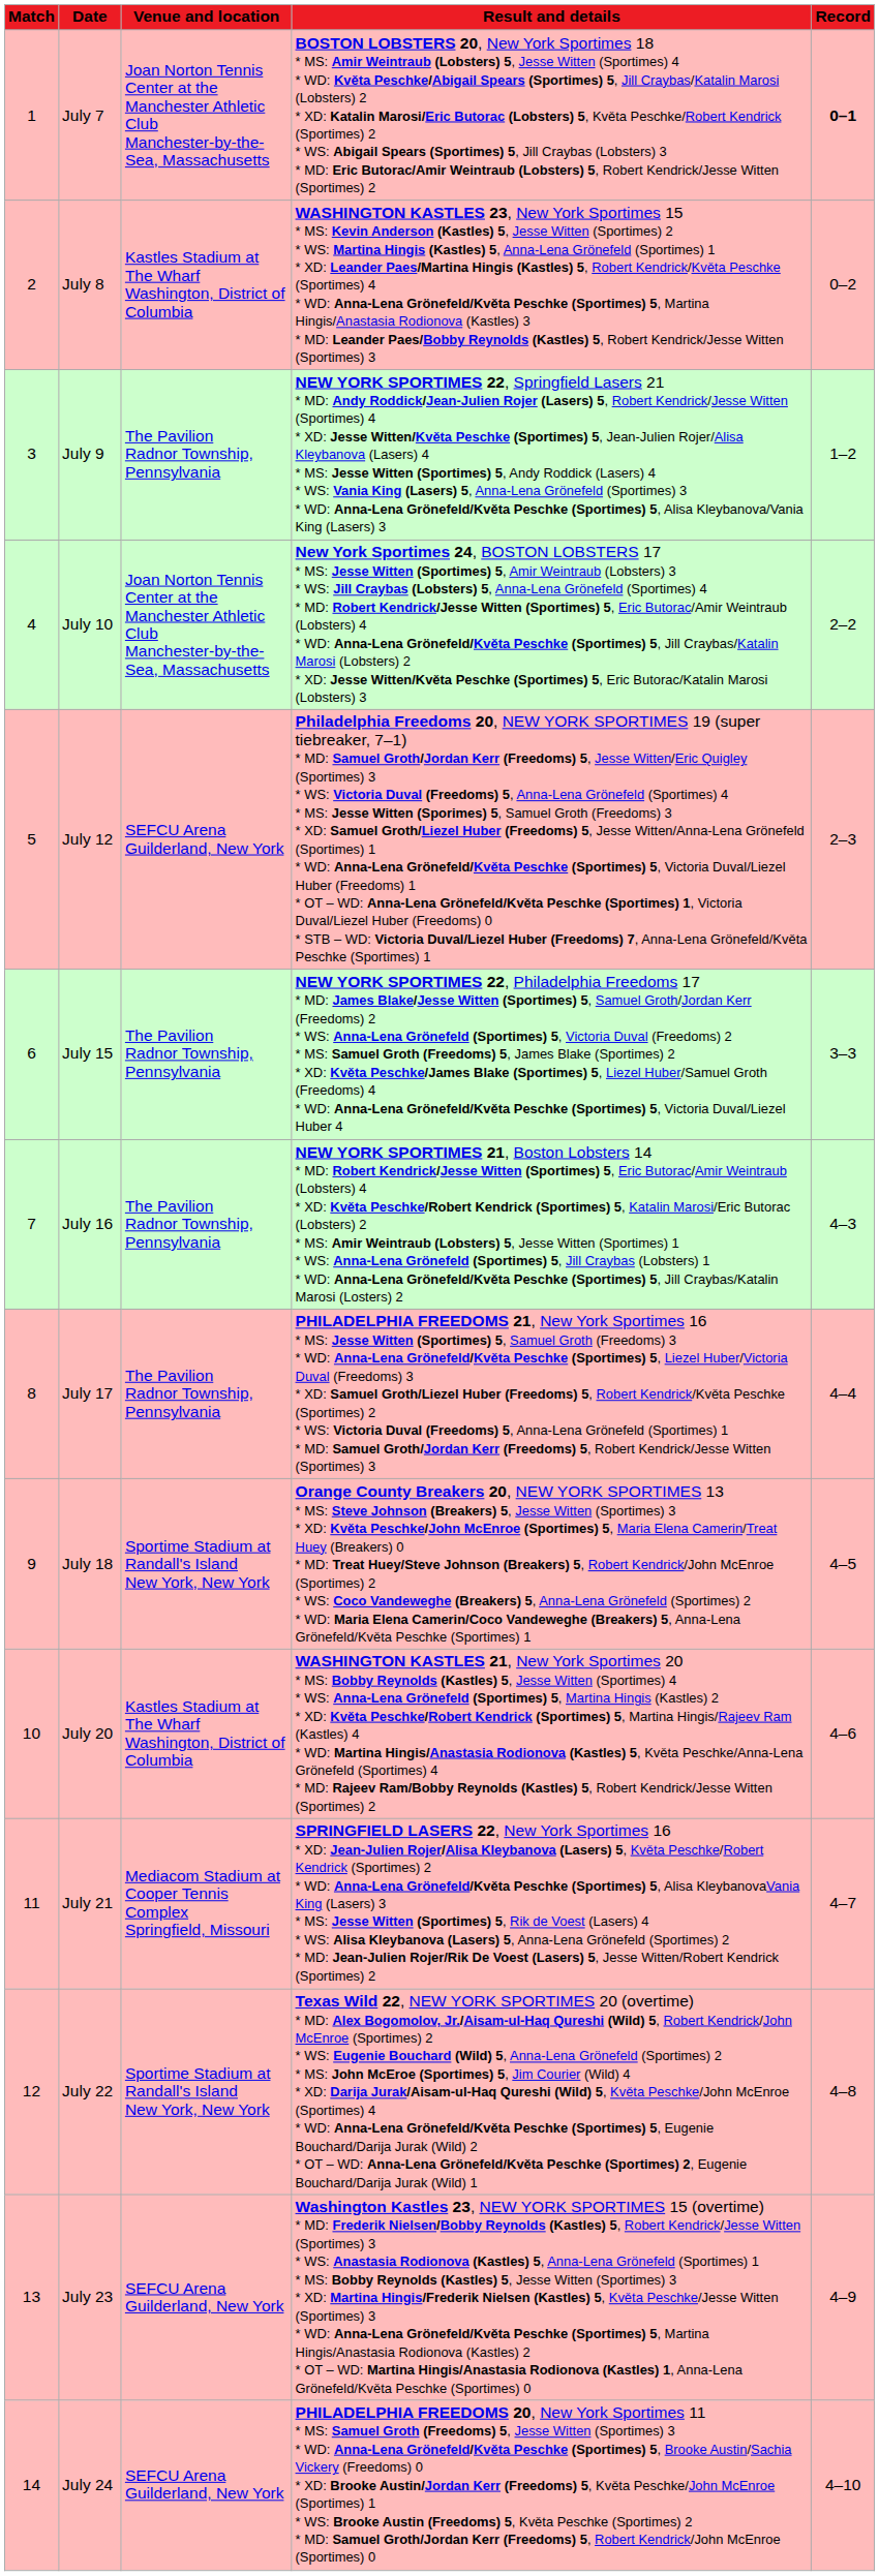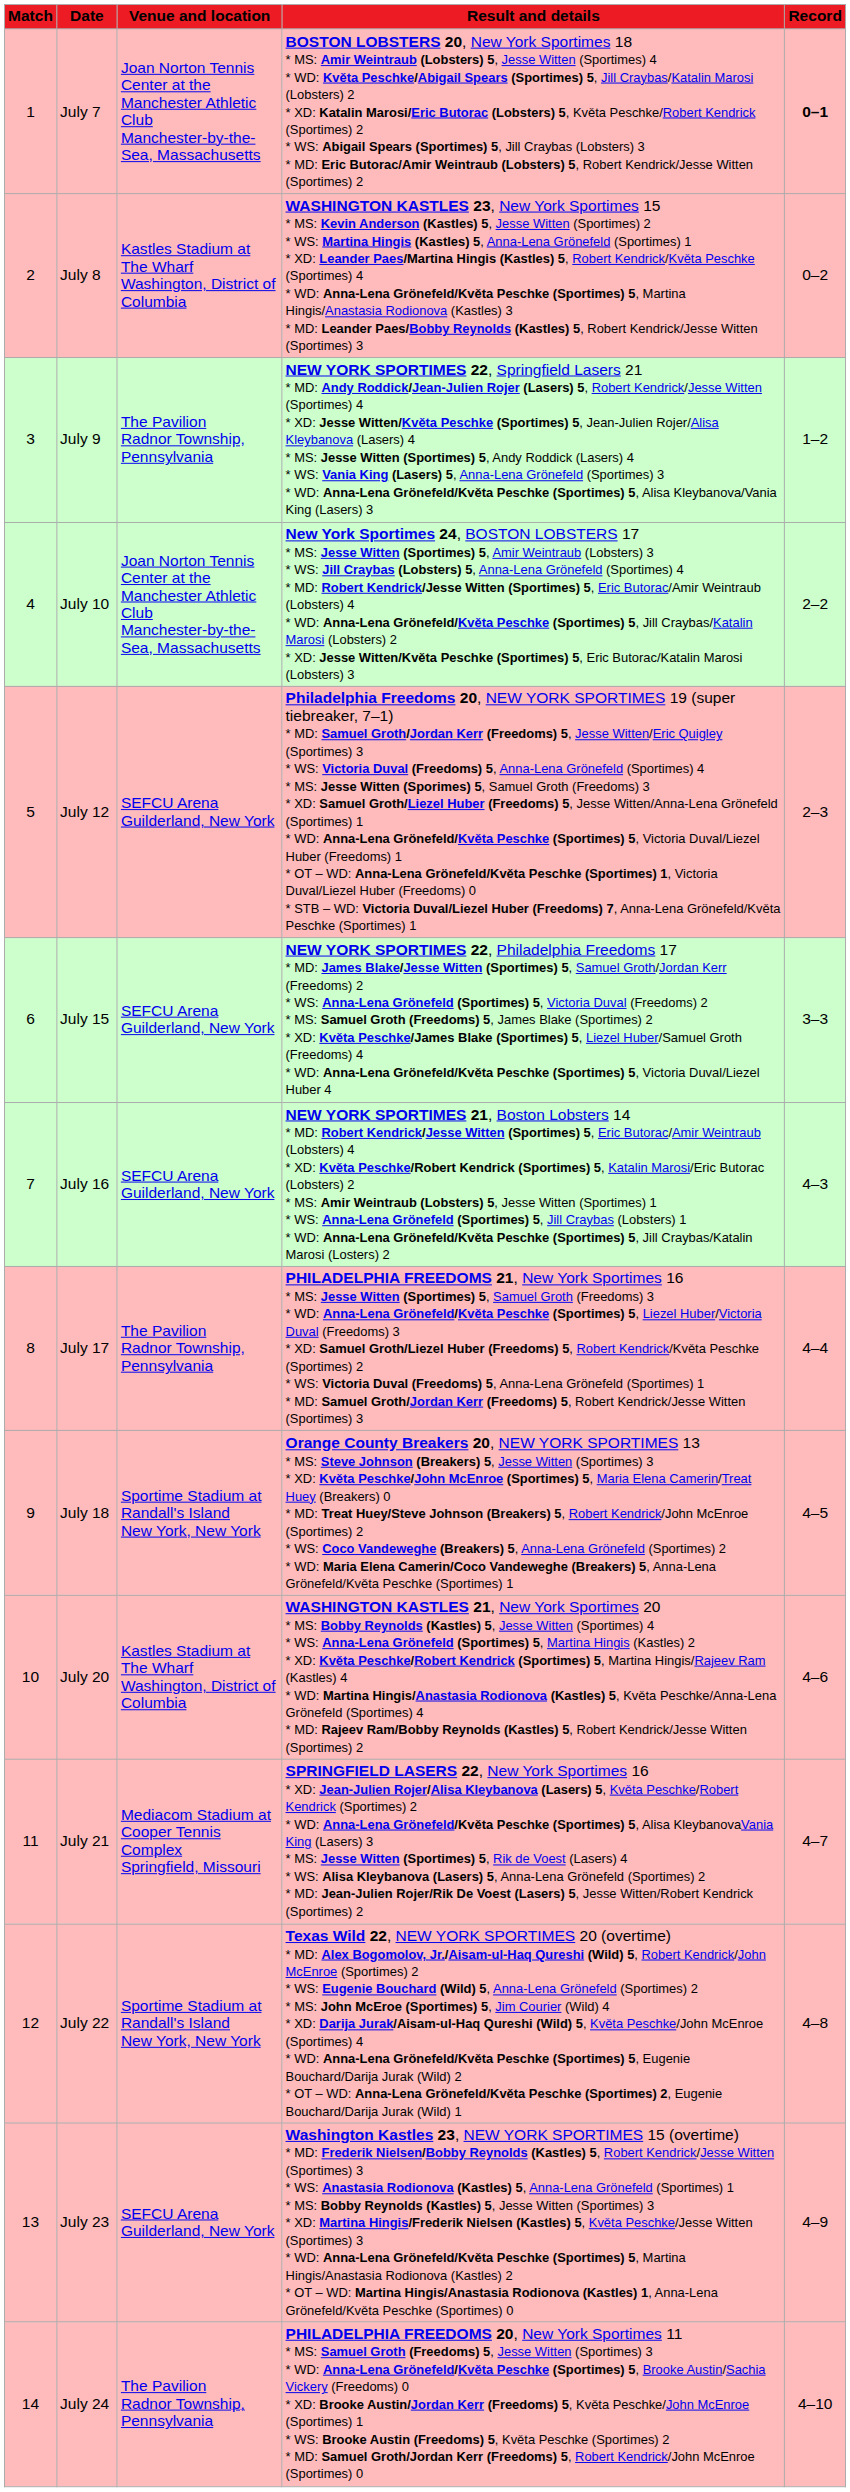July 15 | Venue and location: The Pavilion Radnor Township, Pennsylvania -> SEFCU Arena Guilderland, New York
July 16 | Venue and location: The Pavilion Radnor Township, Pennsylvania -> SEFCU Arena Guilderland, New York
July 24 | Venue and location: SEFCU Arena Guilderland, New York -> The Pavilion Radnor Township, Pennsylvania
